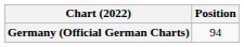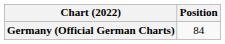Germany (Official German Charts) | Position: 94 -> 84
